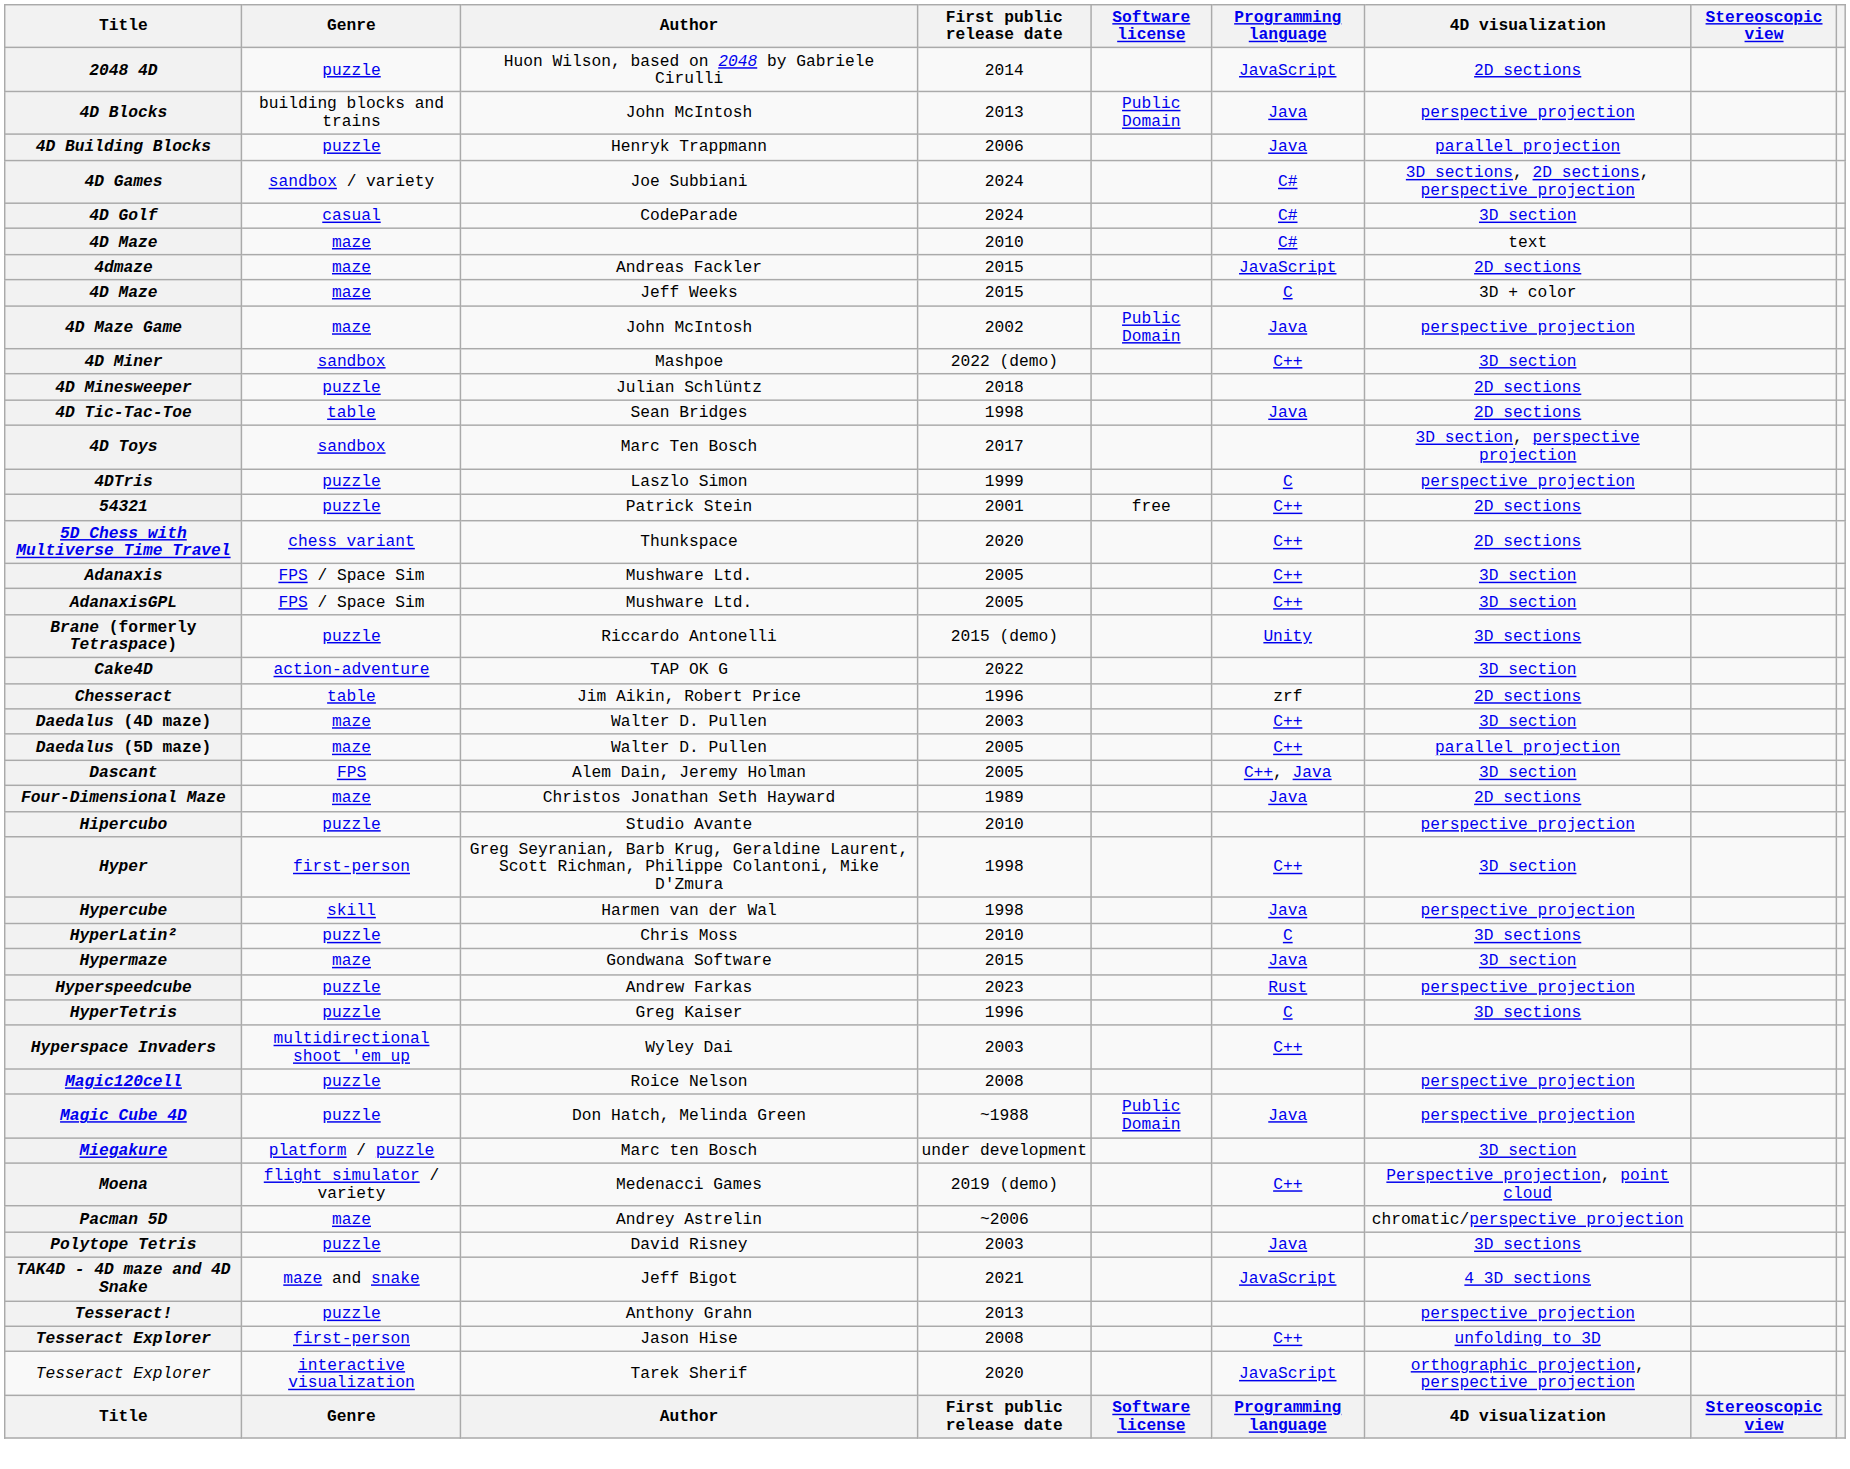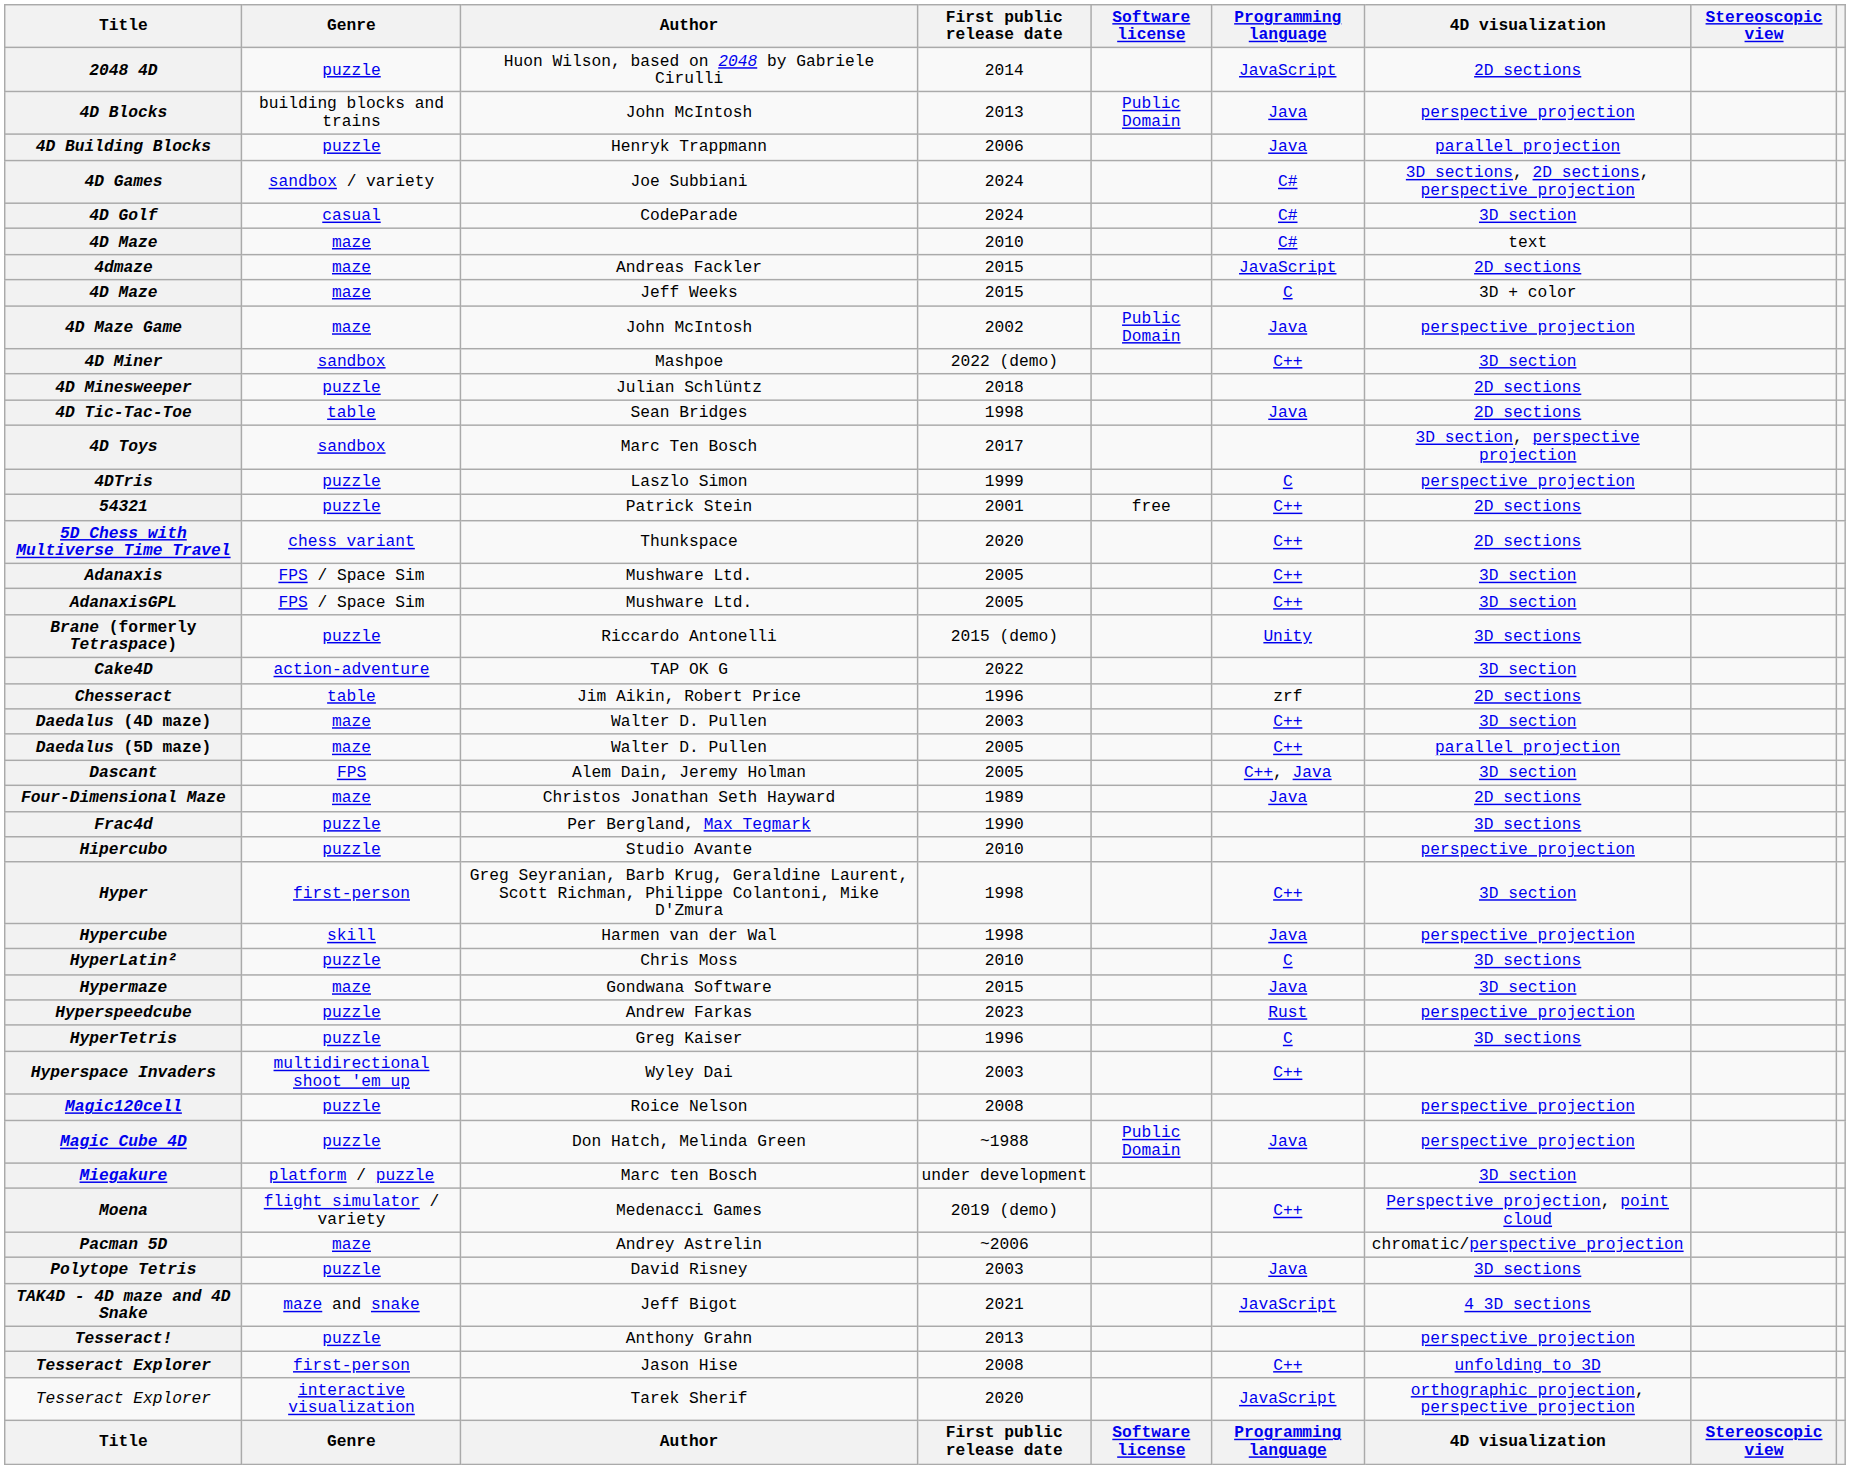+ row: Frac4d | puzzle | Per Bergland, Max Tegmark | 1990 | 3D sections
